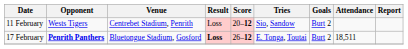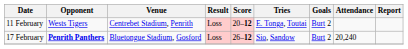11 February | Tries: Sio, Sandow -> E. Tonga, Toutai
17 February | Result: bold -> normal
17 February | Tries: E. Tonga, Toutai -> Sio, Sandow
17 February | Attendance: 18,511 -> 20,240
